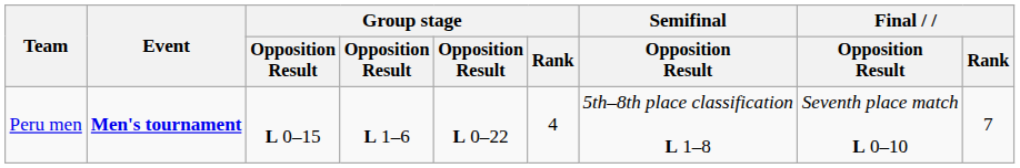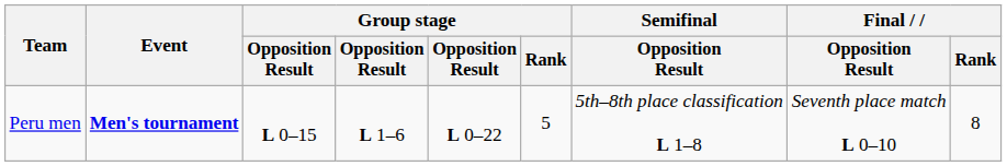Peru men | Group stage / Rank: 4 -> 5
Peru men | Final / Rank: 7 -> 8
